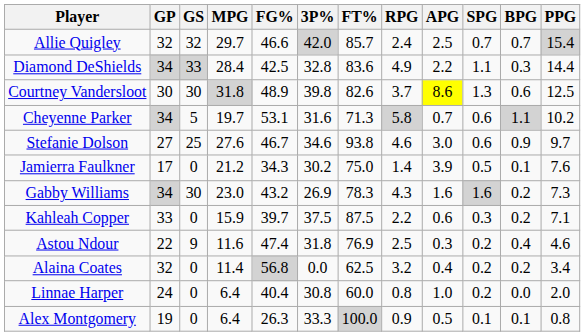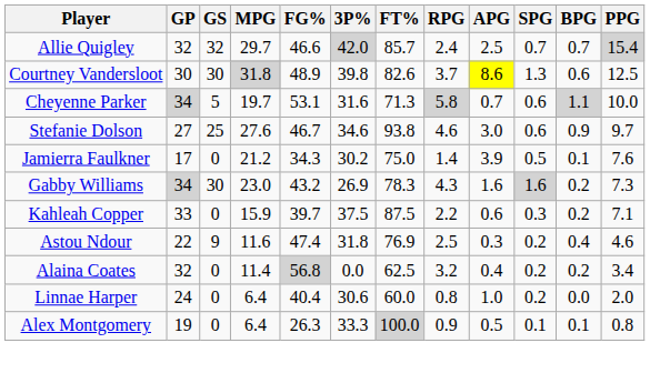- row: Diamond DeShields | 34 | 33 | 28.4 | 42.5 | 32.8 | 83.6 | 4.9 | 2.2 | 1.1 | 0.3 | 14.4
Cheyenne Parker | PPG: 10.2 -> 10.0
Linnae Harper | 3P%: 30.8 -> 30.6
